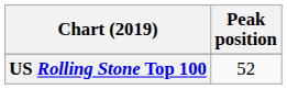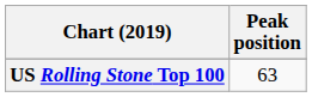US Rolling Stone Top 100 | Peak position: 52 -> 63
